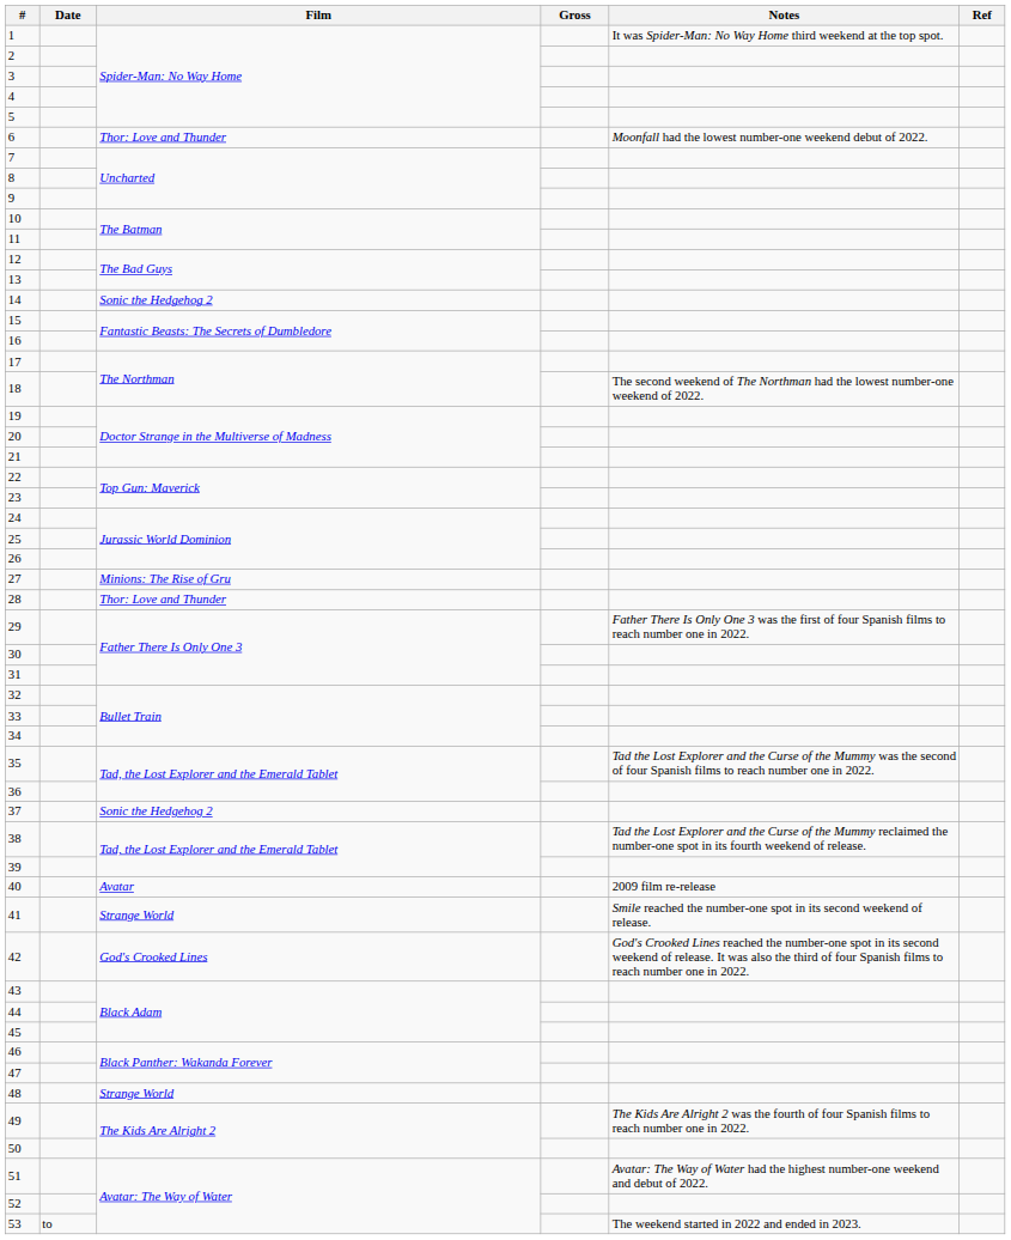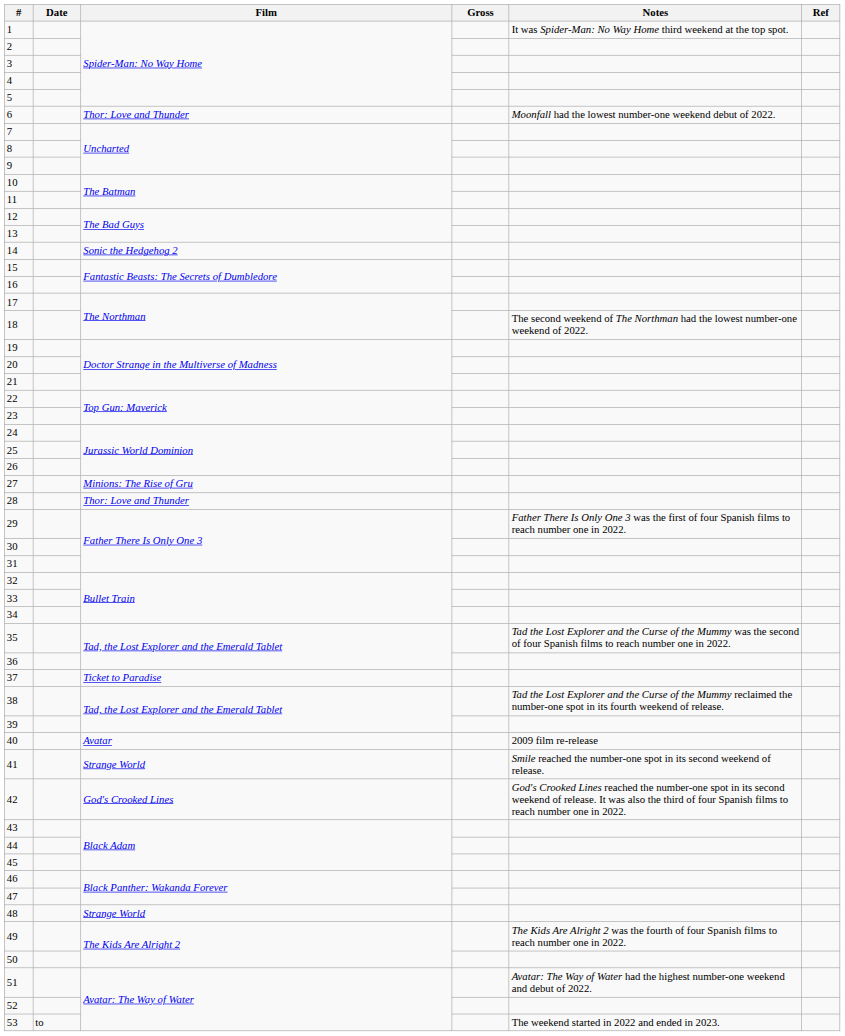37 | Film: Sonic the Hedgehog 2 -> Ticket to Paradise
